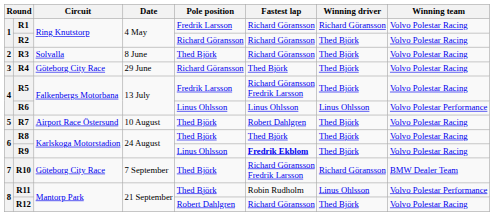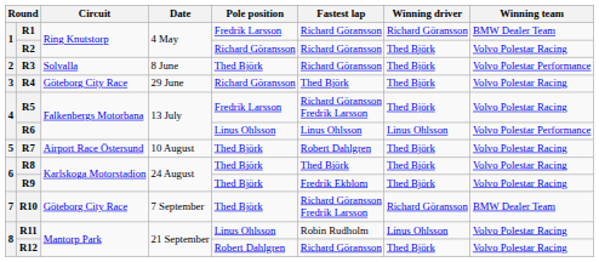R1 | Winning team: Volvo Polestar Racing -> BMW Dealer Team
R3 | Winning team: Volvo Polestar Racing -> Volvo Polestar Performance
R9 | Pole position: Linus Ohlsson -> Thed Björk
R9 | Fastest lap: bold -> normal
R11 | Pole position: Thed Björk -> Linus Ohlsson
R11 | Winning team: Volvo Polestar Performance -> Volvo Polestar Racing
